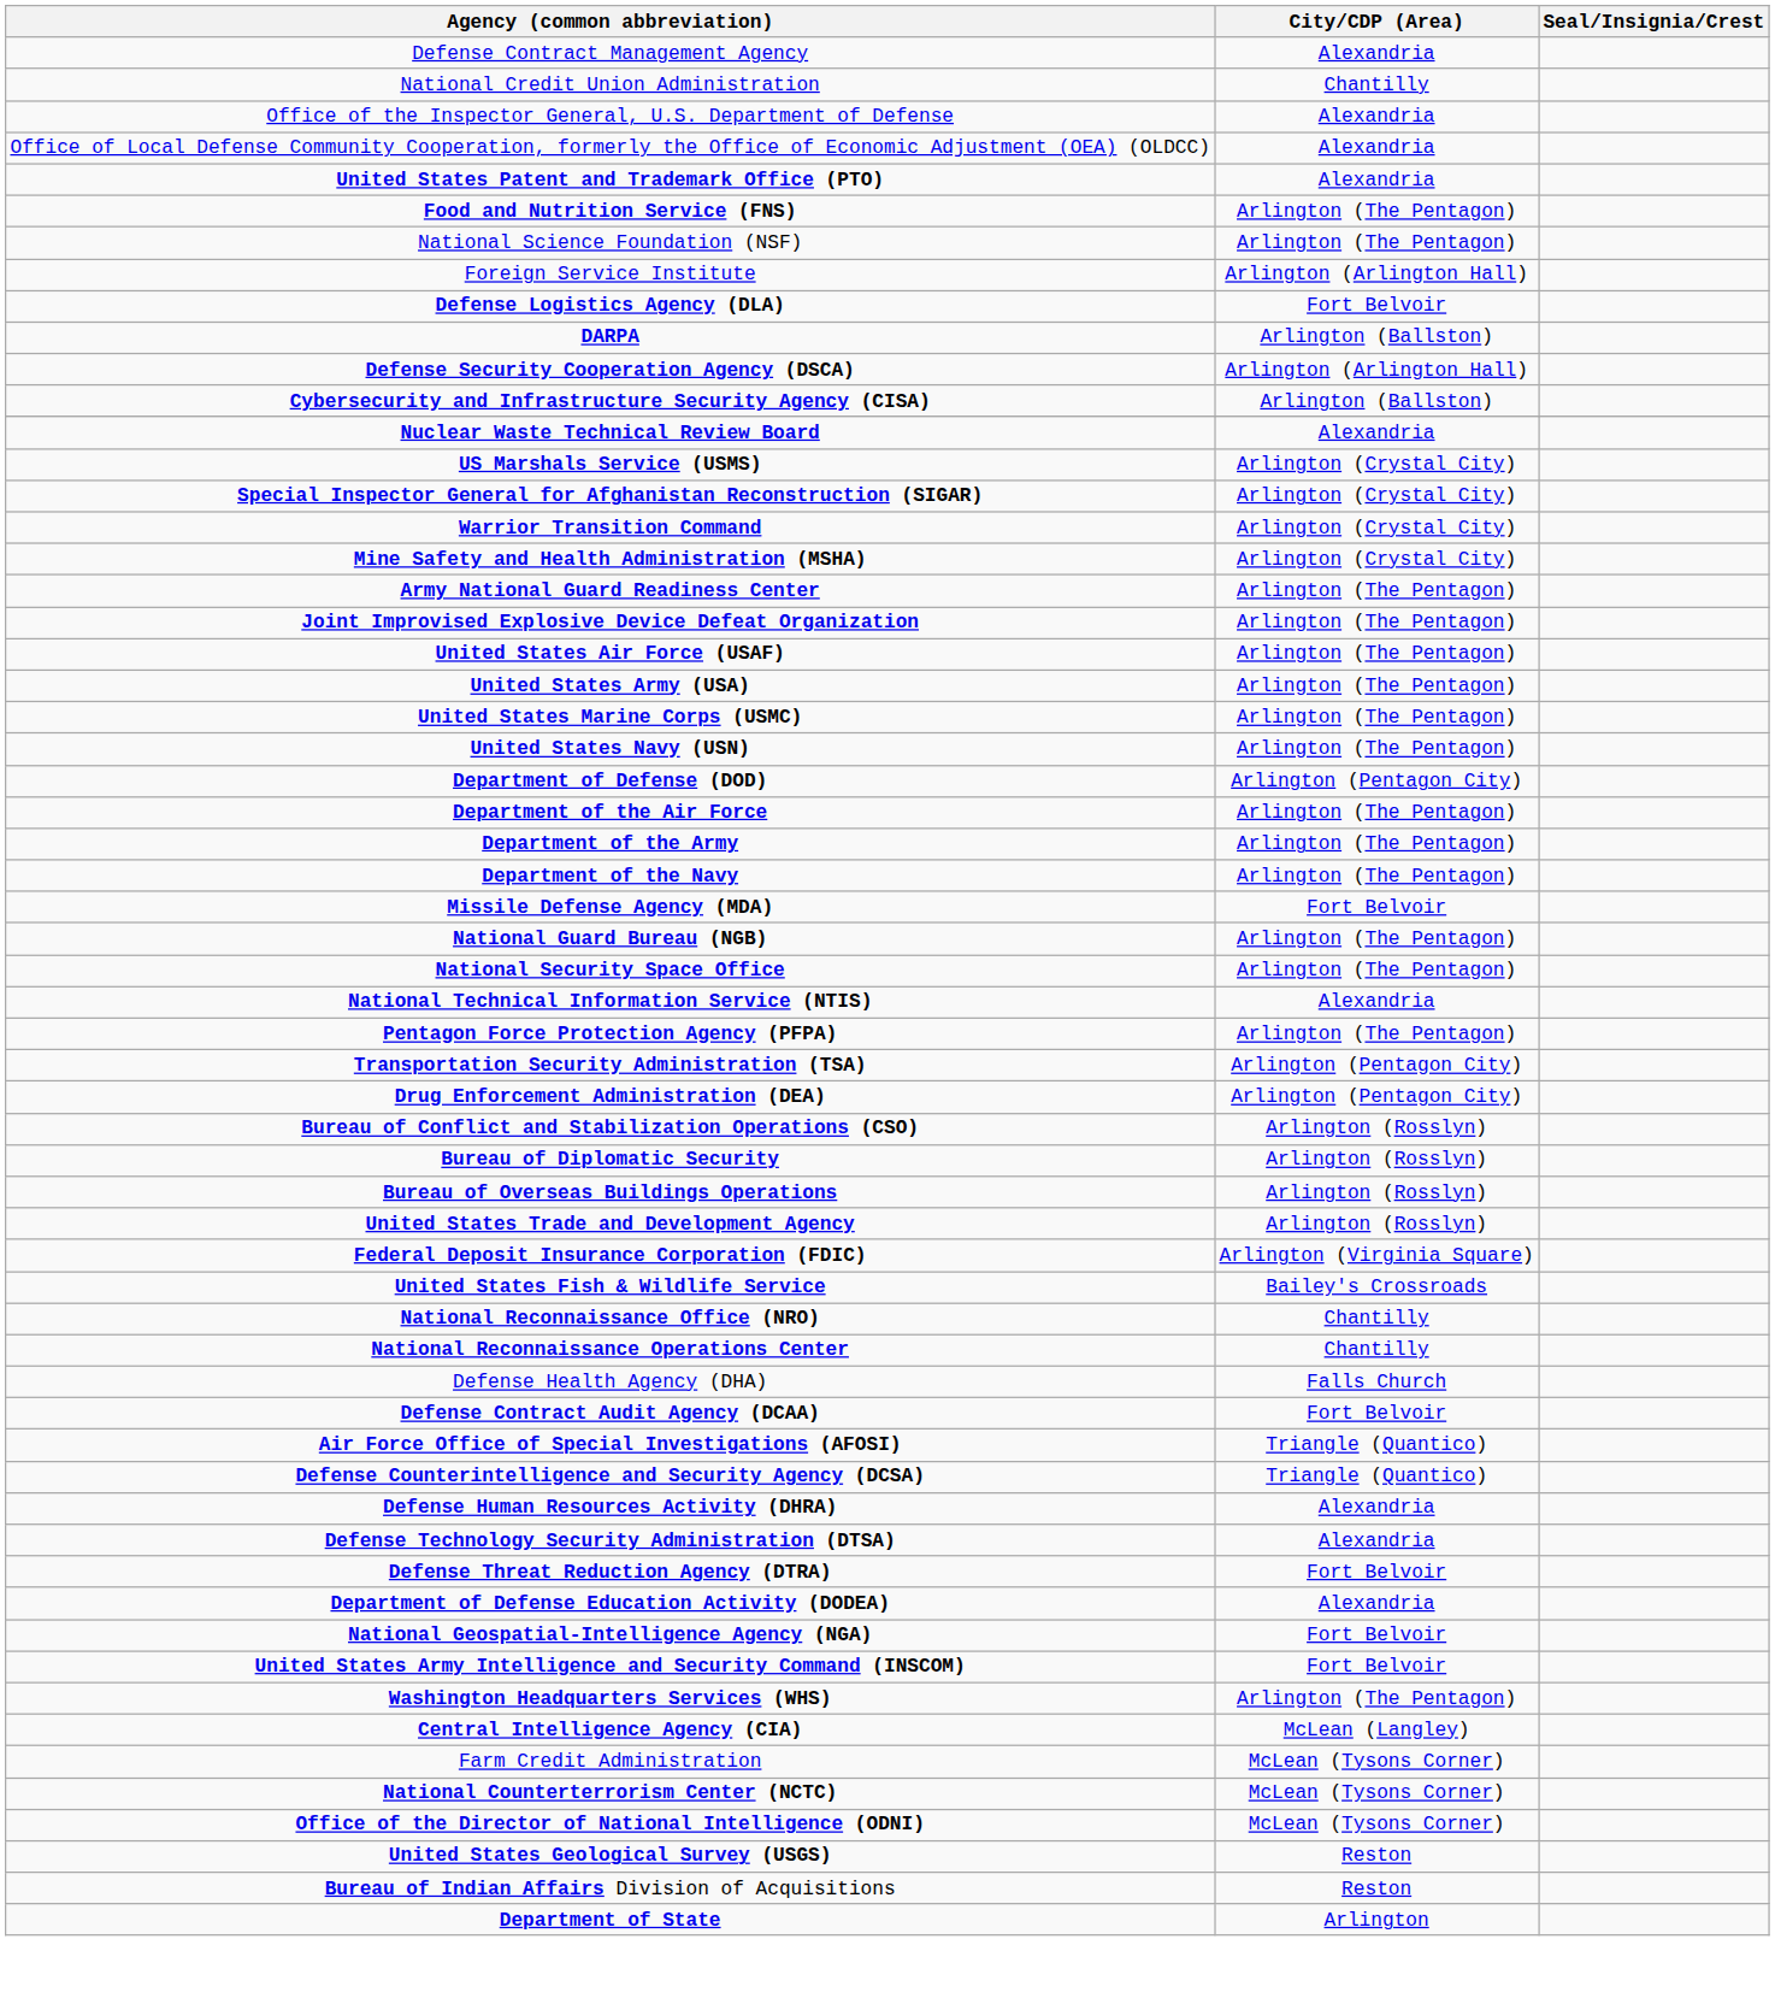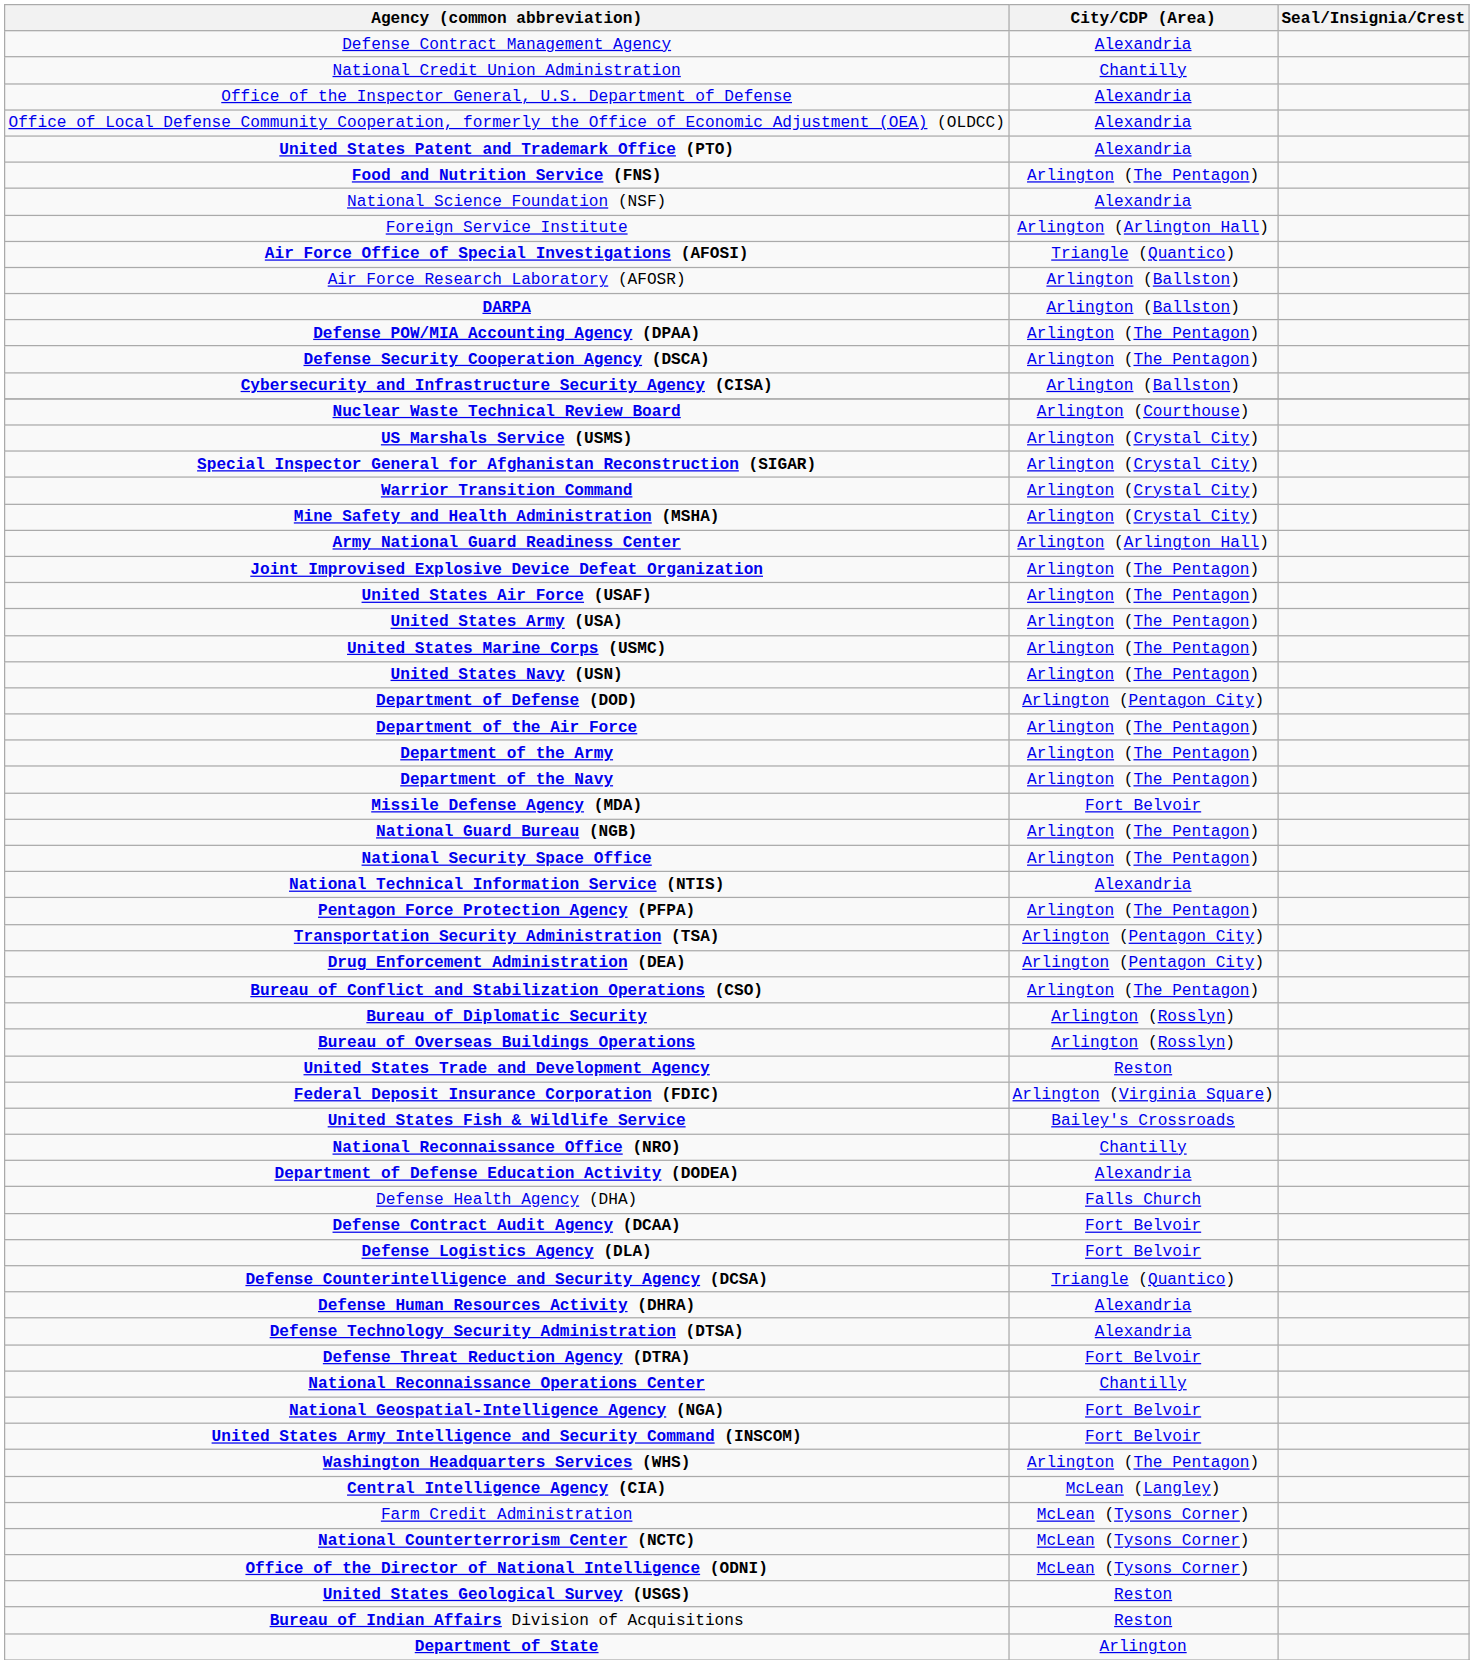National Science Foundation (NSF) | City/CDP (Area): Arlington (The Pentagon) -> Alexandria
rows swapped: Air Force Office of Special Investigations (AFOSI) <-> Defense Logistics Agency (DLA)
+ row: Air Force Research Laboratory (AFOSR) | Arlington (Ballston)
+ row: Defense POW/MIA Accounting Agency (DPAA) | Arlington (The Pentagon)
Defense Security Cooperation Agency (DSCA) | City/CDP (Area): Arlington (Arlington Hall) -> Arlington (The Pentagon)
Nuclear Waste Technical Review Board | City/CDP (Area): Alexandria -> Arlington (Courthouse)
Army National Guard Readiness Center | City/CDP (Area): Arlington (The Pentagon) -> Arlington (Arlington Hall)
Bureau of Conflict and Stabilization Operations (CSO) | City/CDP (Area): Arlington (Rosslyn) -> Arlington (The Pentagon)
United States Trade and Development Agency | City/CDP (Area): Arlington (Rosslyn) -> Reston
rows swapped: National Reconnaissance Operations Center <-> Department of Defense Education Activity (DODEA)
